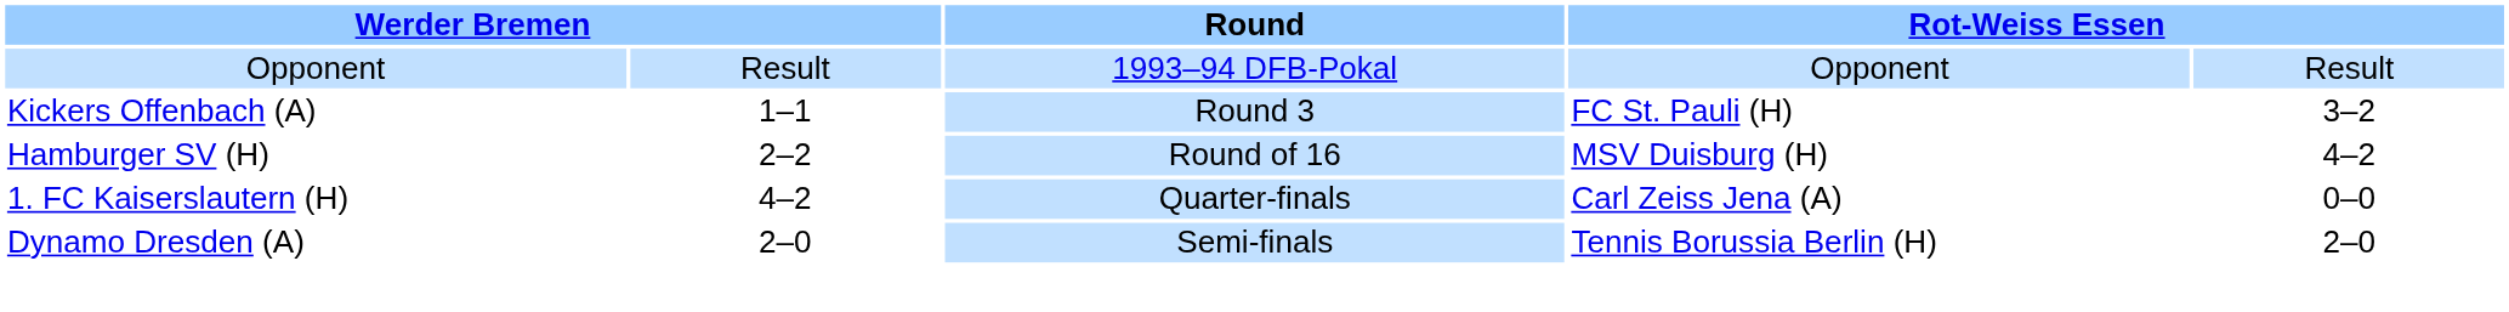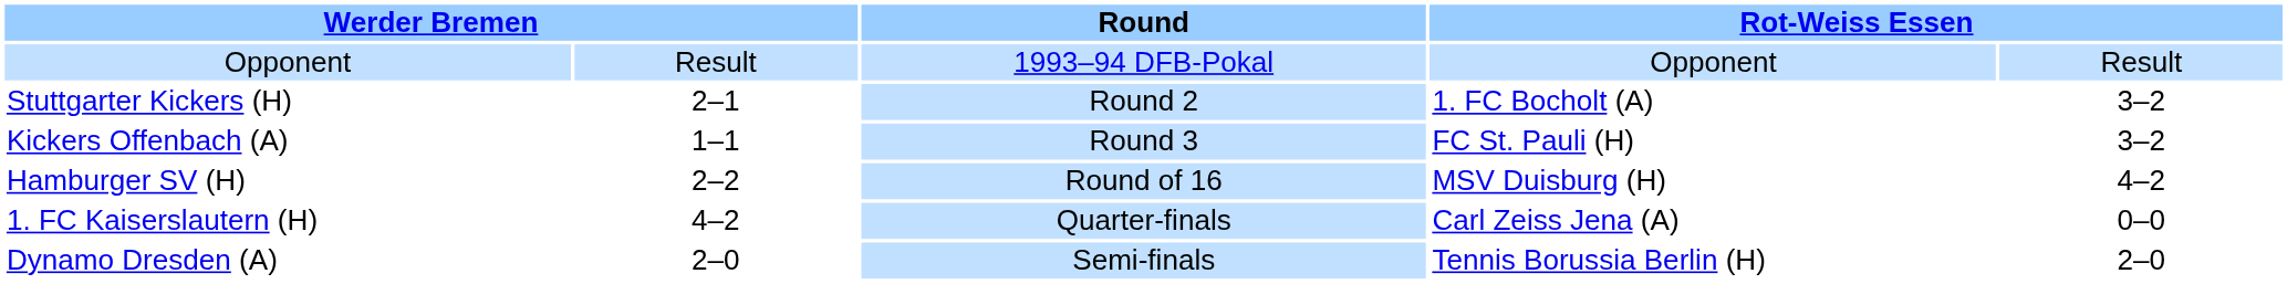+ row: Stuttgarter Kickers (H) | 2–1 | Round 2 | 1. FC Bocholt (A) | 3–2
